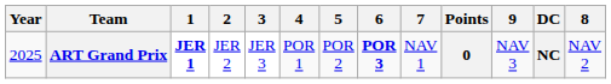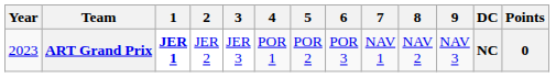columns swapped: 8 <-> Points
ART Grand Prix | Year: 2025 -> 2023
ART Grand Prix | 6: bold -> normal
